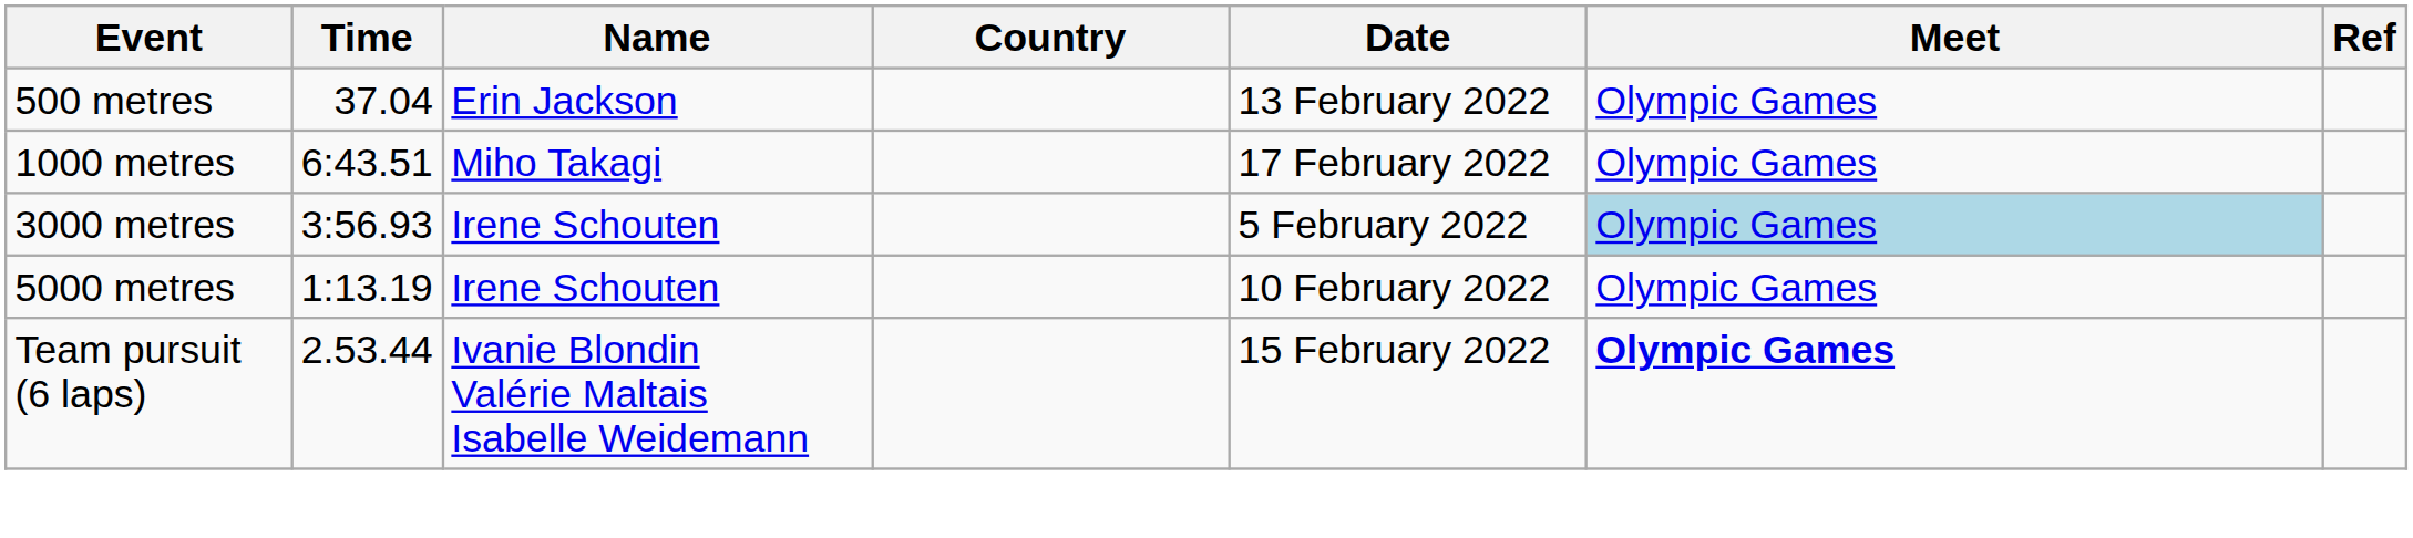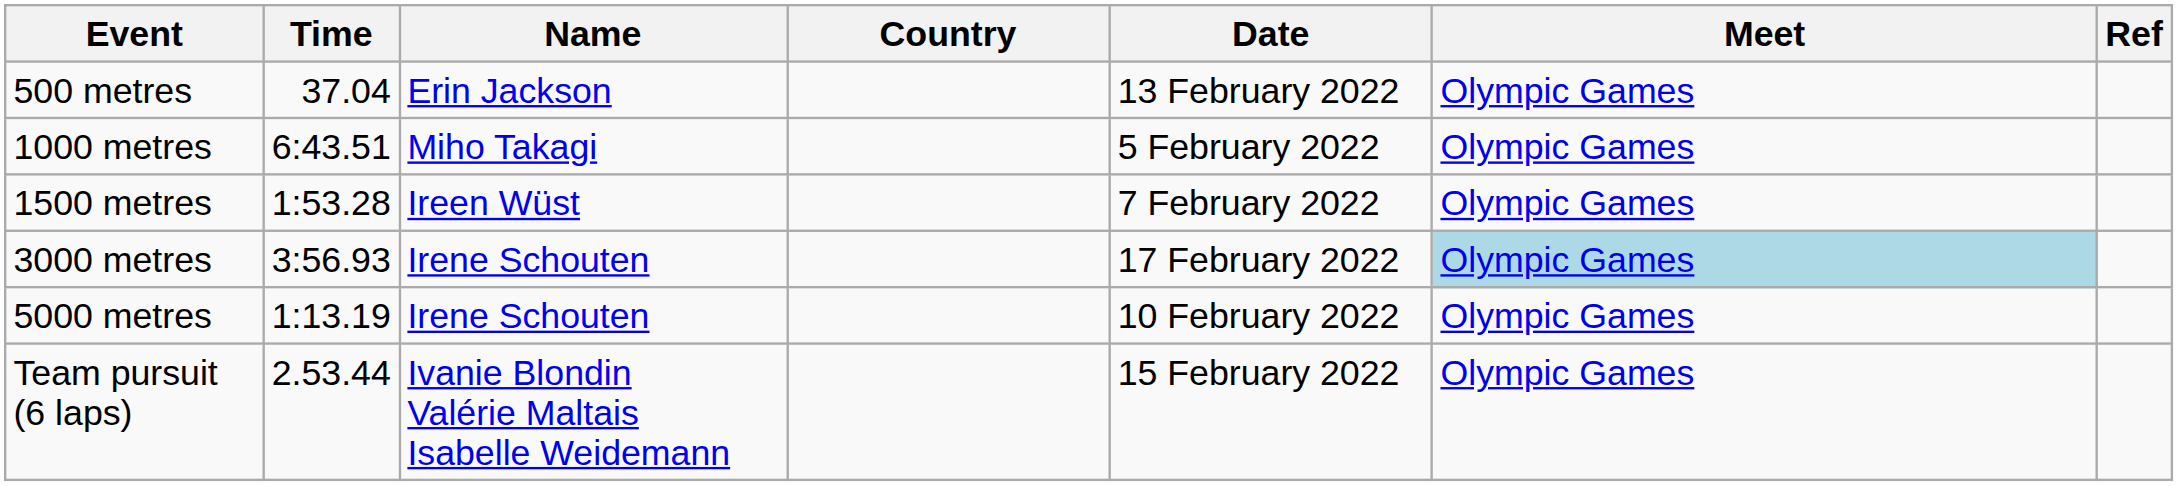1000 metres | Date: 17 February 2022 -> 5 February 2022
+ row: 1500 metres | 1:53.28 | Ireen Wüst | 7 February 2022 | Olympic Games
3000 metres | Date: 5 February 2022 -> 17 February 2022
Team pursuit (6 laps) | Meet: bold -> normal
